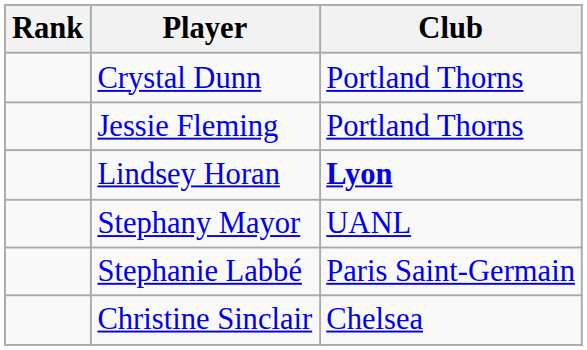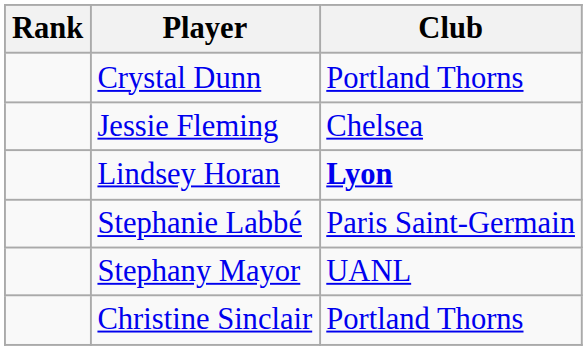Jessie Fleming | Club: Portland Thorns -> Chelsea
rows swapped: Stephanie Labbé <-> Stephany Mayor
Christine Sinclair | Club: Chelsea -> Portland Thorns
